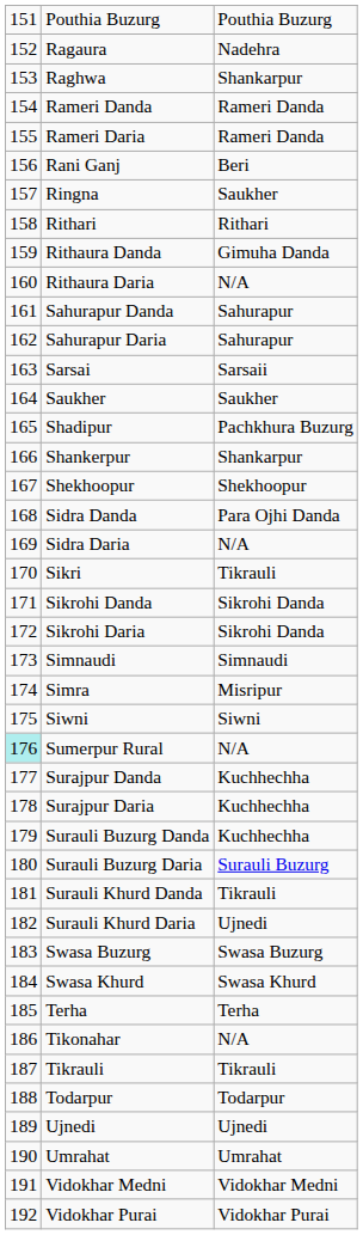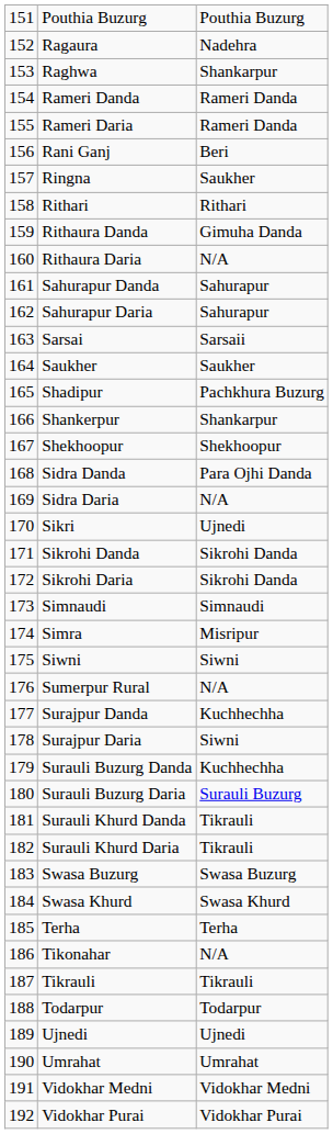Sikri | column 3: Tikrauli -> Ujnedi
Sumerpur Rural | column 1: paleturquoise background -> no background
Surajpur Daria | column 3: Kuchhechha -> Siwni
Surauli Khurd Daria | column 3: Ujnedi -> Tikrauli
